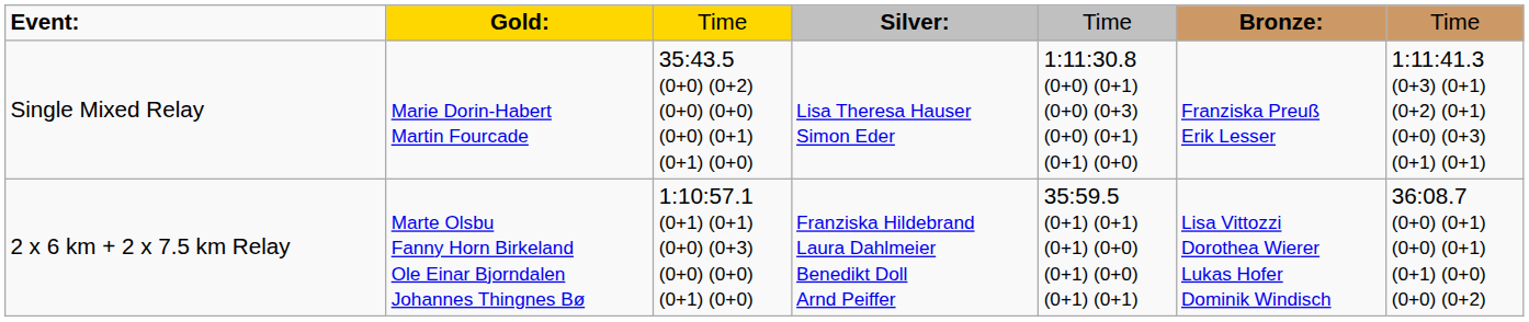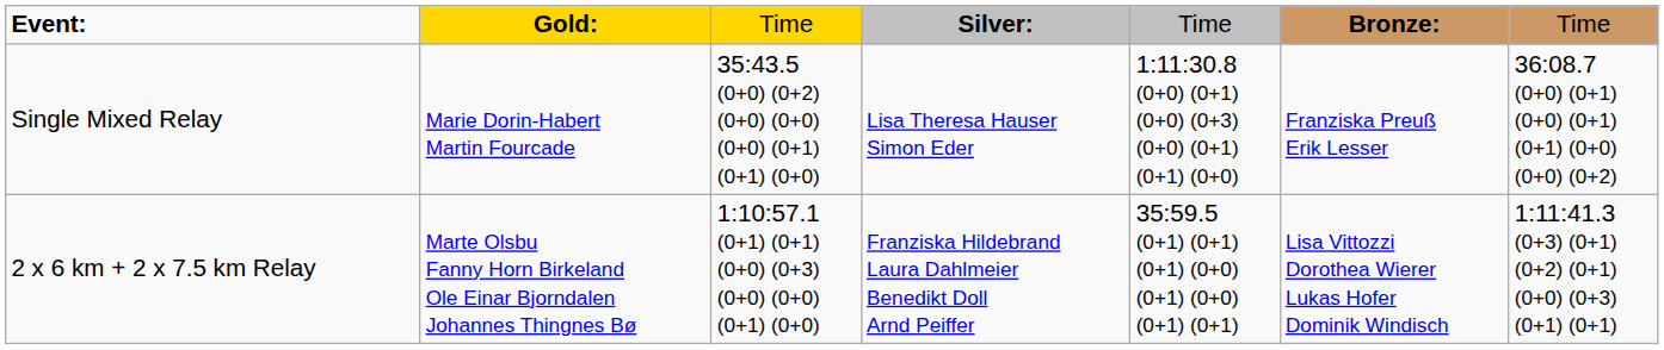Single Mixed Relay | column 7: 1:11:41.3 (0+3) (0+1) (0+2) (0+1) (0+0) (0+3) (0+1) (0+1) -> 36:08.7 (0+0) (0+1) (0+0) (0+1) (0+1) (0+0) (0+0) (0+2)
2 x 6 km + 2 x 7.5 km Relay | column 7: 36:08.7 (0+0) (0+1) (0+0) (0+1) (0+1) (0+0) (0+0) (0+2) -> 1:11:41.3 (0+3) (0+1) (0+2) (0+1) (0+0) (0+3) (0+1) (0+1)
